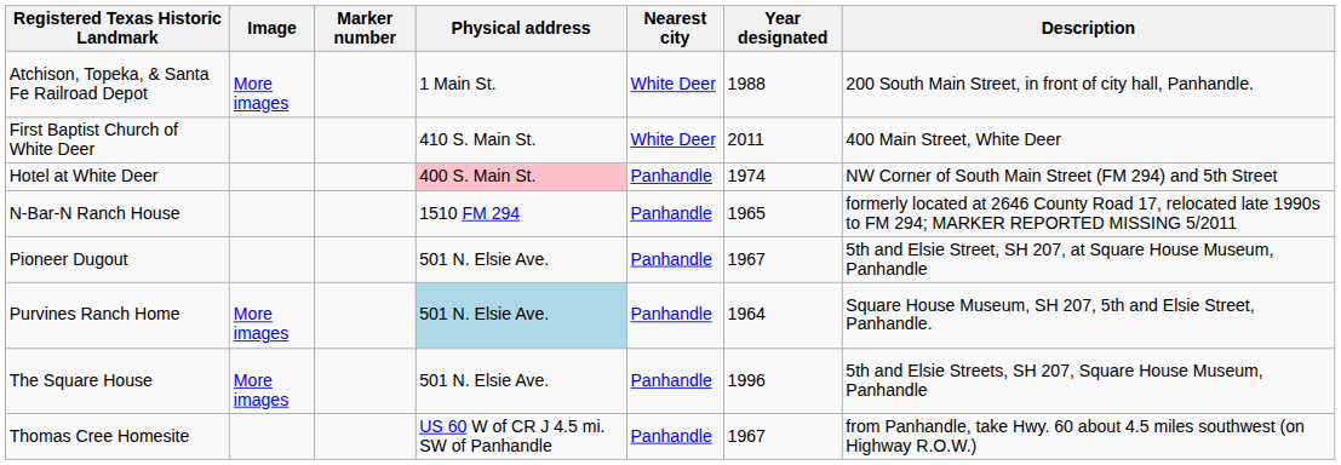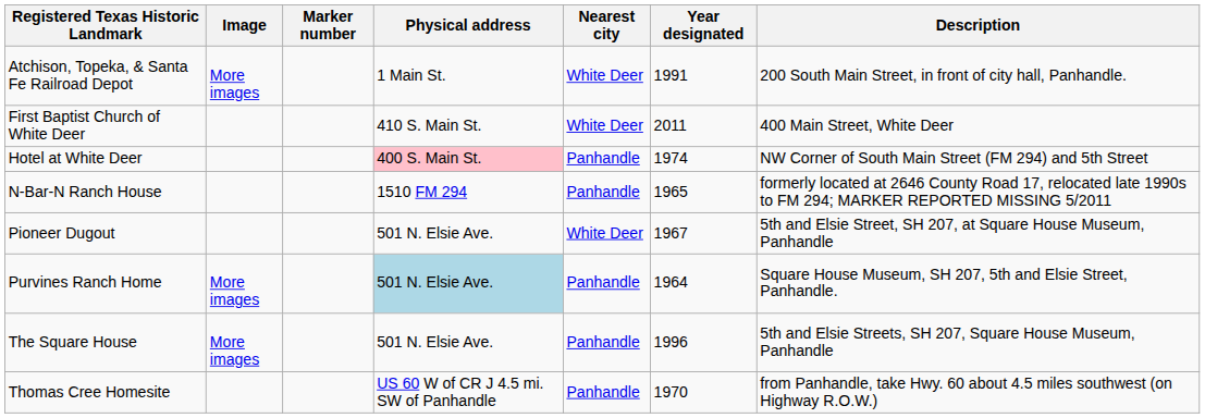Atchison, Topeka, & Santa Fe Railroad Depot | Year designated: 1988 -> 1991
Pioneer Dugout | Nearest city: Panhandle -> White Deer
Thomas Cree Homesite | Year designated: 1967 -> 1970
